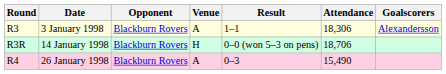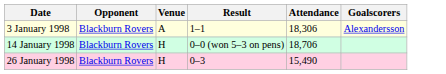- column: Round | R3 | R3R | R4
26 January 1998 | Venue: A -> H
